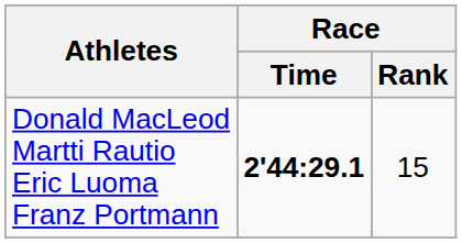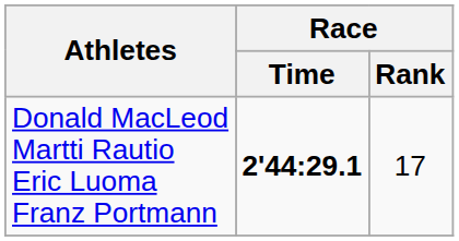Donald MacLeod Martti Rautio Eric Luoma Franz Portmann | Race / Rank: 15 -> 17
